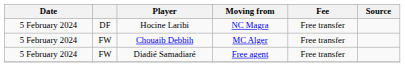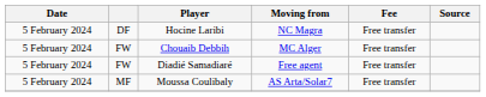+ row: 5 February 2024 | MF | Moussa Coulibaly | AS Arta/Solar7 | Free transfer
